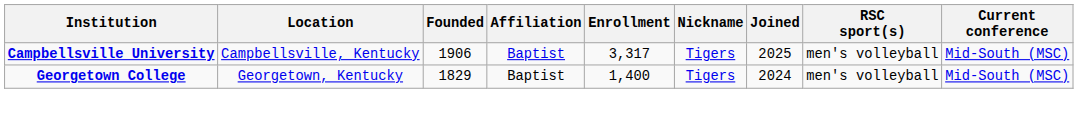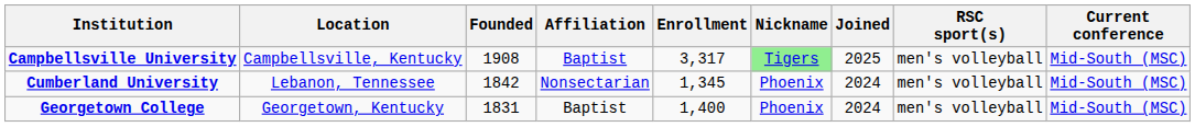Campbellsville University | Founded: 1906 -> 1908
Campbellsville University | Nickname: no background -> lightgreen background
+ row: Cumberland University | Lebanon, Tennessee | 1842 | Nonsectarian | 1,345 | Phoenix | 2024 | men's volleyball | Mid-South (MSC)
Georgetown College | Founded: 1829 -> 1831
Georgetown College | Nickname: Tigers -> Phoenix
